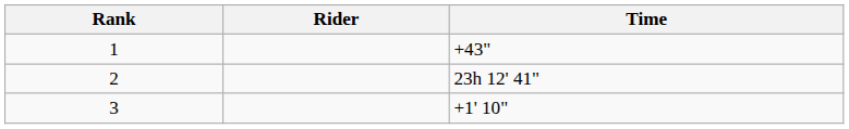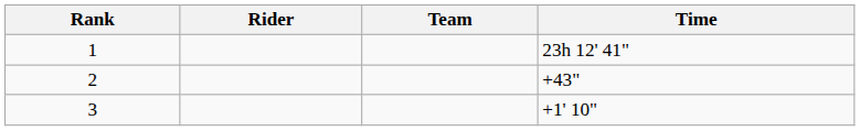+ column: Team
1 | Time: +43" -> 23h 12' 41"
2 | Time: 23h 12' 41" -> +43"
